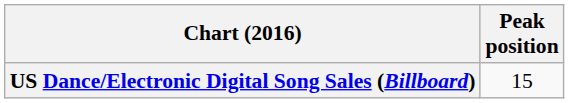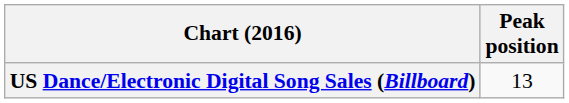US Dance/Electronic Digital Song Sales (Billboard) | Peak position: 15 -> 13
